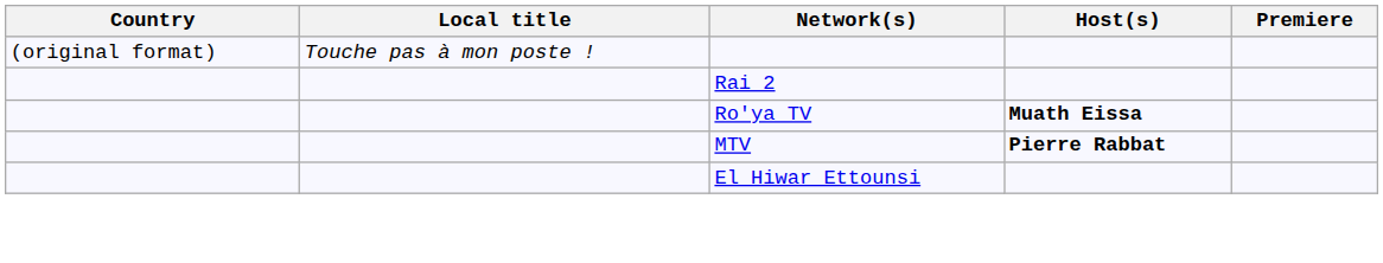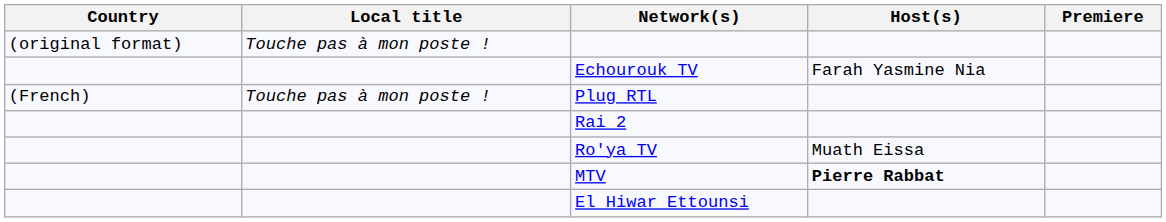+ row: Echourouk TV | Farah Yasmine Nia
+ row: (French) | Touche pas à mon poste ! | Plug RTL
Ro'ya TV | Host(s): bold -> normal
